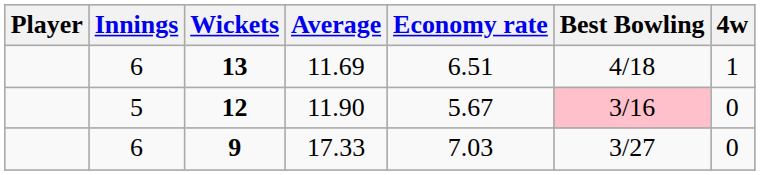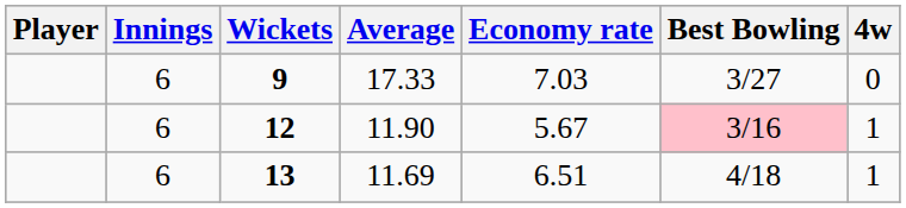rows swapped: 13 <-> 9
12 | Innings: 5 -> 6
12 | 4w: 0 -> 1
